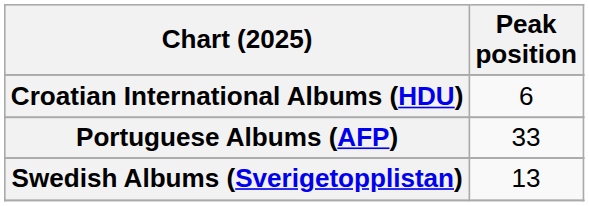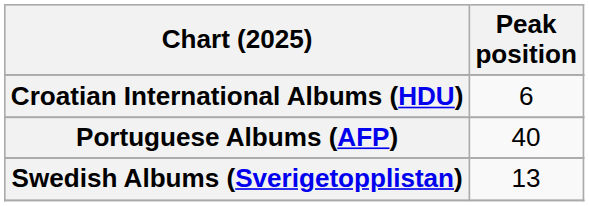Portuguese Albums (AFP) | Peak position: 33 -> 40
